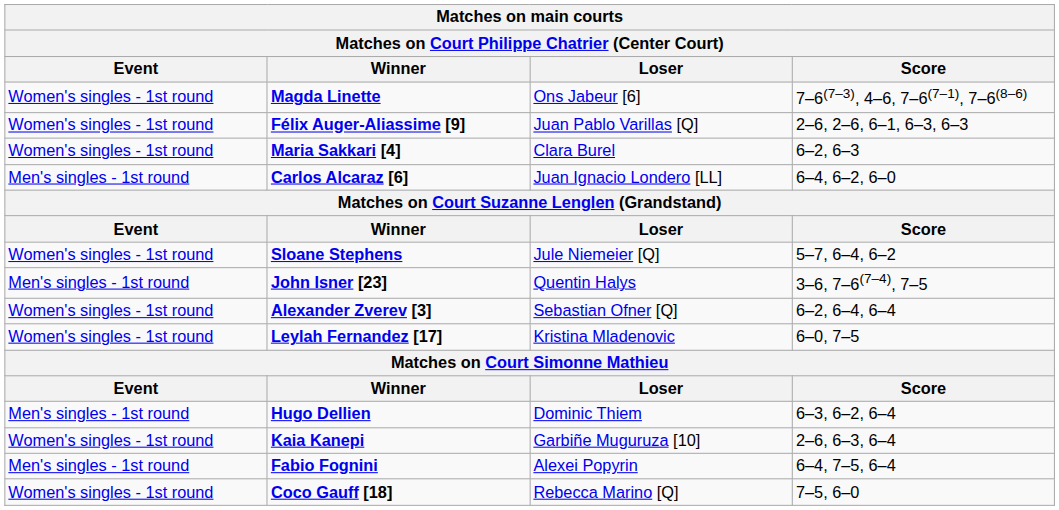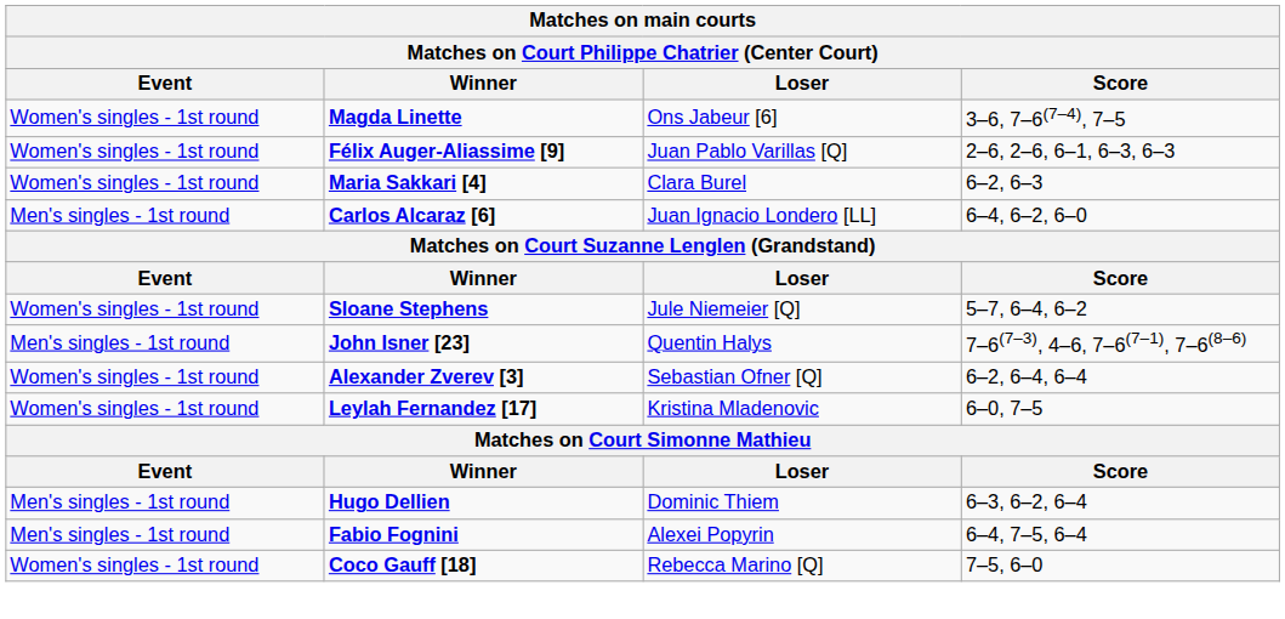Magda Linette | Score: 7–6(7–3), 4–6, 7–6(7–1), 7–6(8–6) -> 3–6, 7–6(7–4), 7–5
John Isner [23] | Score: 3–6, 7–6(7–4), 7–5 -> 7–6(7–3), 4–6, 7–6(7–1), 7–6(8–6)
- row: Women's singles - 1st round | Kaia Kanepi | Garbiñe Muguruza [10] | 2–6, 6–3, 6–4
